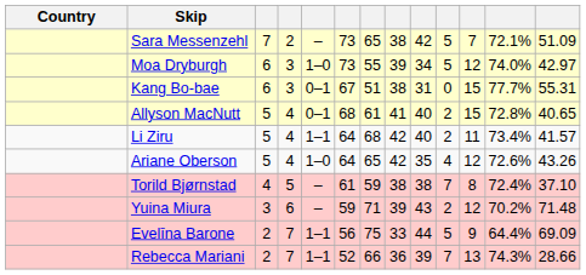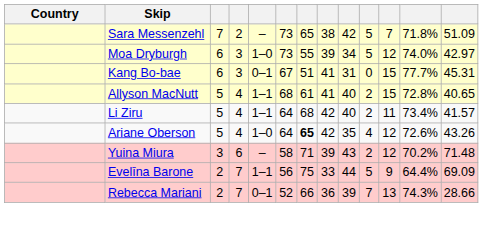Sara Messenzehl | column 12: 72.1% -> 71.8%
Kang Bo-bae | column 8: 38 -> 41
Kang Bo-bae | column 13: 55.31 -> 45.31
Allyson MacNutt | column 5: 0–1 -> 1–1
Ariane Oberson | column 7: normal -> bold
- row: Torild Bjørnstad | 4 | 5 | – | 61 | 59 | 38 | 38 | 7 | 8 | 72.4% | 37.10
Yuina Miura | column 6: 59 -> 58
Rebecca Mariani | column 5: 1–1 -> 0–1
